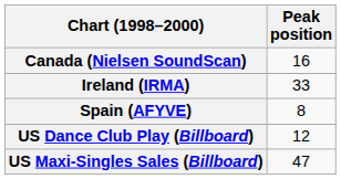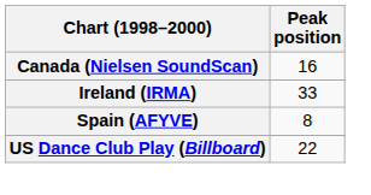US Dance Club Play (Billboard) | Peak position: 12 -> 22
- row: US Maxi-Singles Sales (Billboard) | 47
